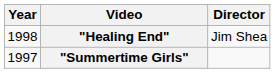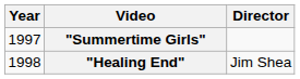rows swapped: "Summertime Girls" <-> "Healing End"
